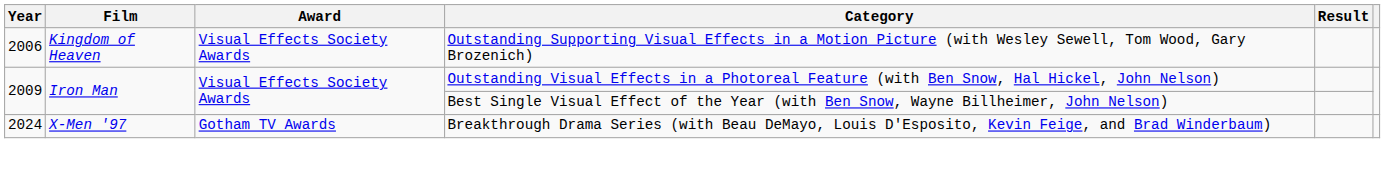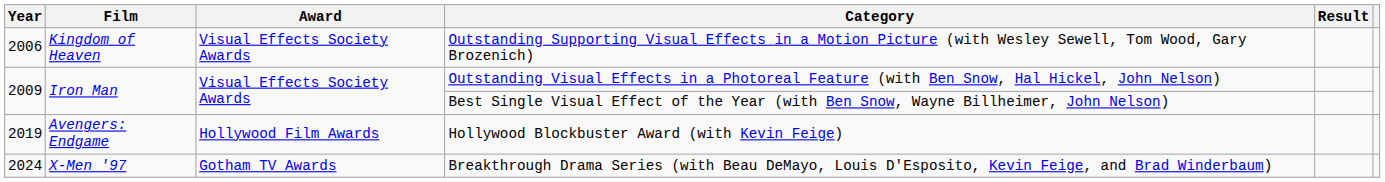+ row: 2019 | Avengers: Endgame | Hollywood Film Awards | Hollywood Blockbuster Award (with Kevin Feige)
